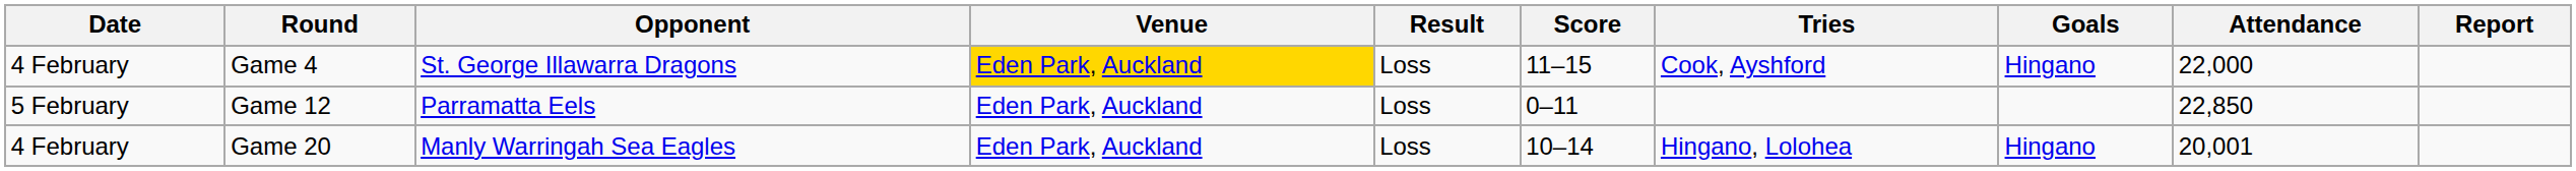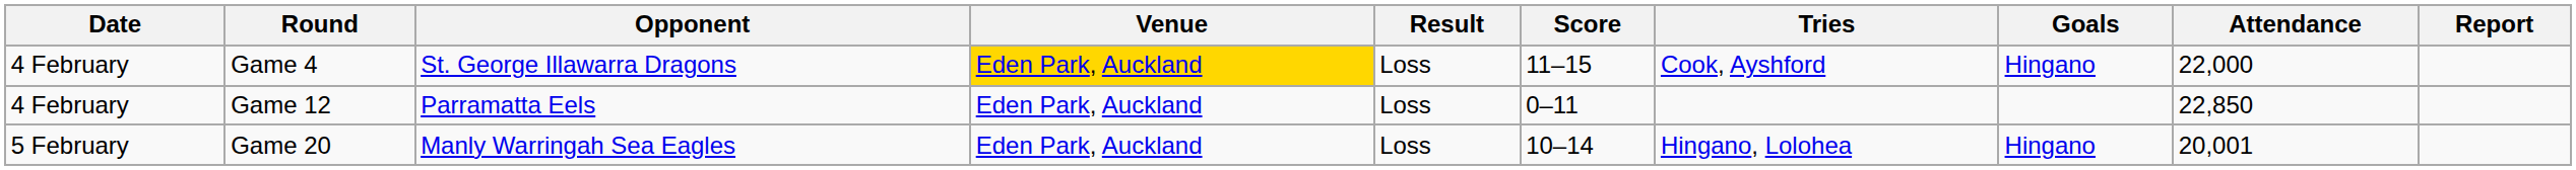Game 12 | Date: 5 February -> 4 February
Game 20 | Date: 4 February -> 5 February
